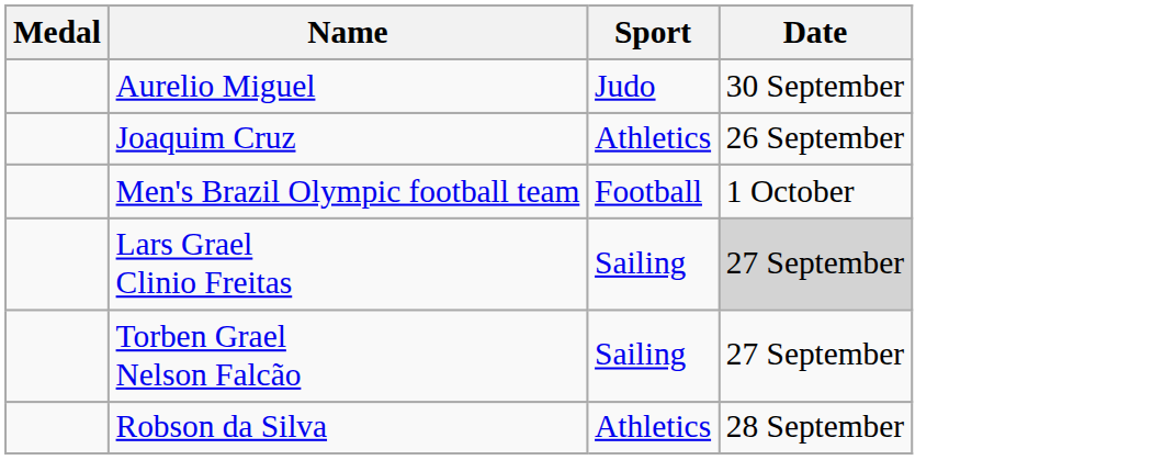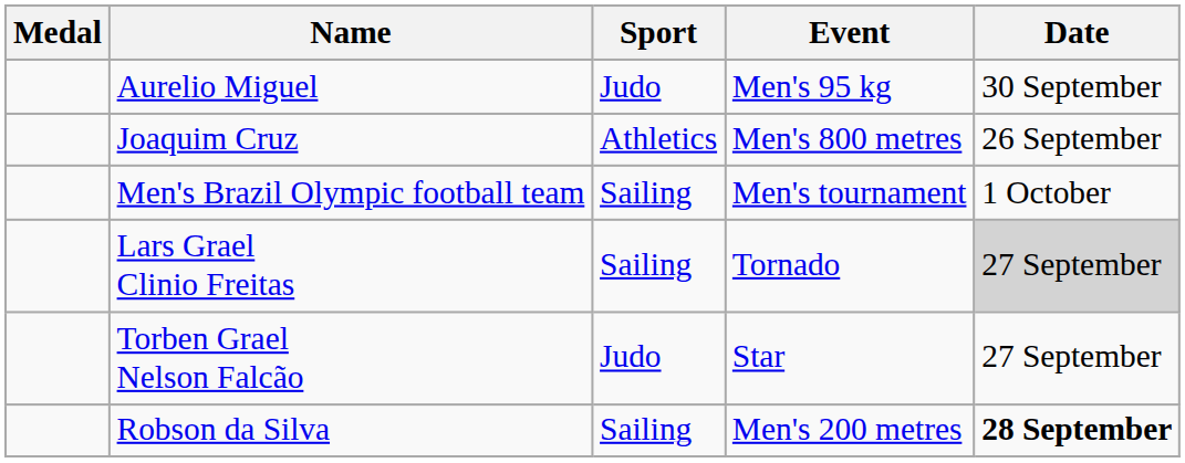+ column: Event | Men's 95 kg | Men's 800 metres | Men's tournament | Tornado | Star | Men's 200 metres
Men's Brazil Olympic football team | Sport: Football -> Sailing
Torben Grael Nelson Falcão | Sport: Sailing -> Judo
Robson da Silva | Sport: Athletics -> Sailing
Robson da Silva | Date: normal -> bold
